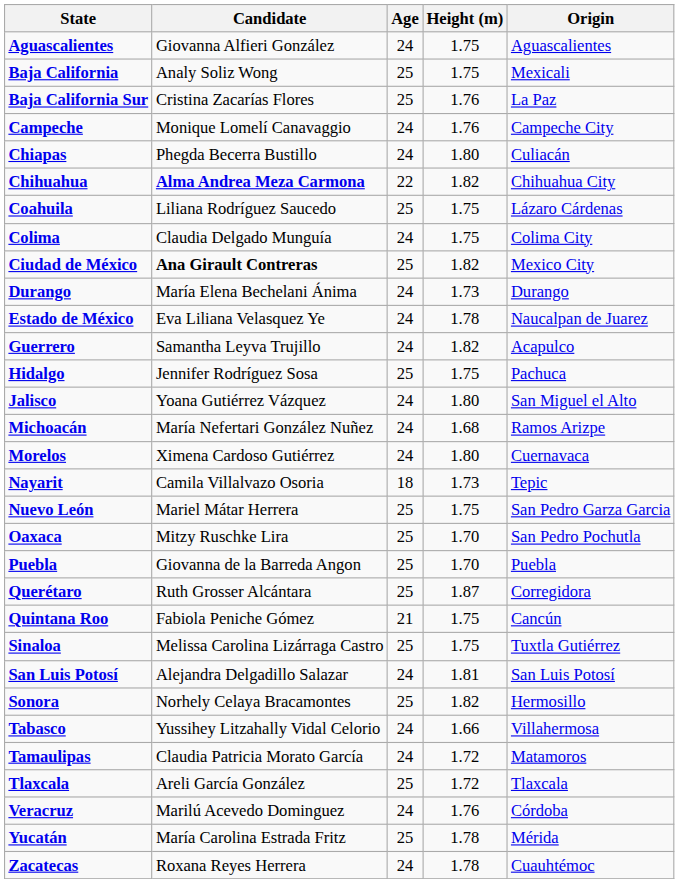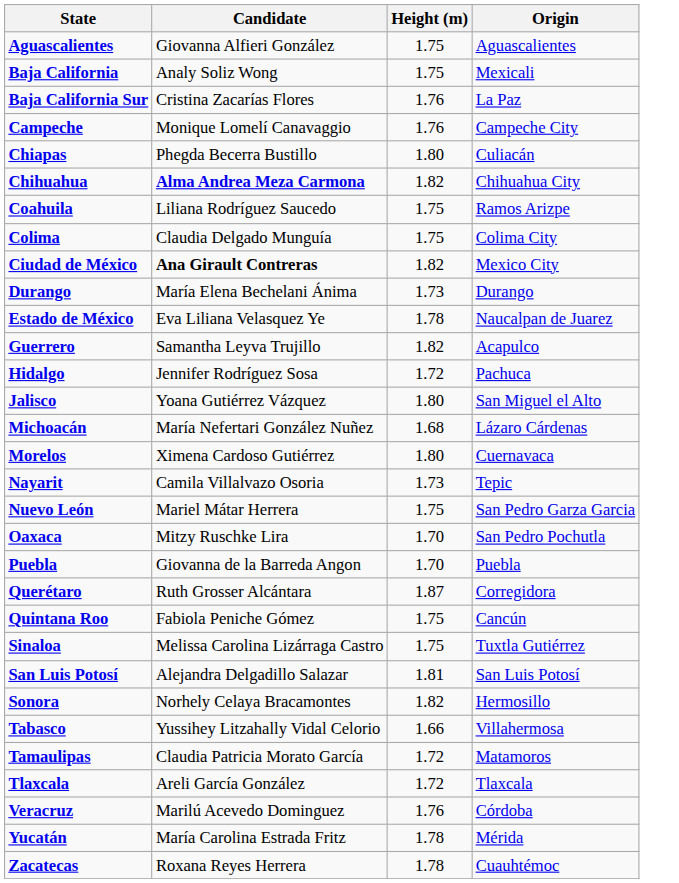- column: Age | 24 | 25 | 25 | 24 | 24 | 22 | 25 | 24 | 25 | 24 | 24 | 24 | 25 | 24 | 24 | 24 | 18 | 25 | 25 | 25 | 25 | 21 | 25 | 24 | 25 | 24 | 24 | 25 | 24 | 25 | 24
Coahuila | Origin: Lázaro Cárdenas -> Ramos Arizpe
Hidalgo | Height (m): 1.75 -> 1.72
Michoacán | Origin: Ramos Arizpe -> Lázaro Cárdenas
